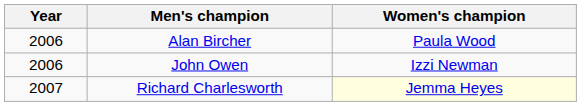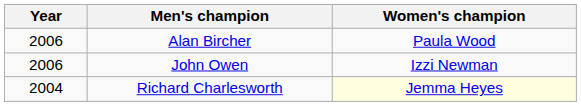Richard Charlesworth | Year: 2007 -> 2004
